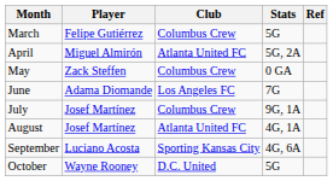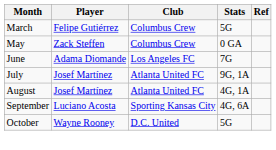- row: April | Miguel Almirón | Atlanta United FC | 5G, 2A
July | Club: Columbus Crew -> Atlanta United FC
